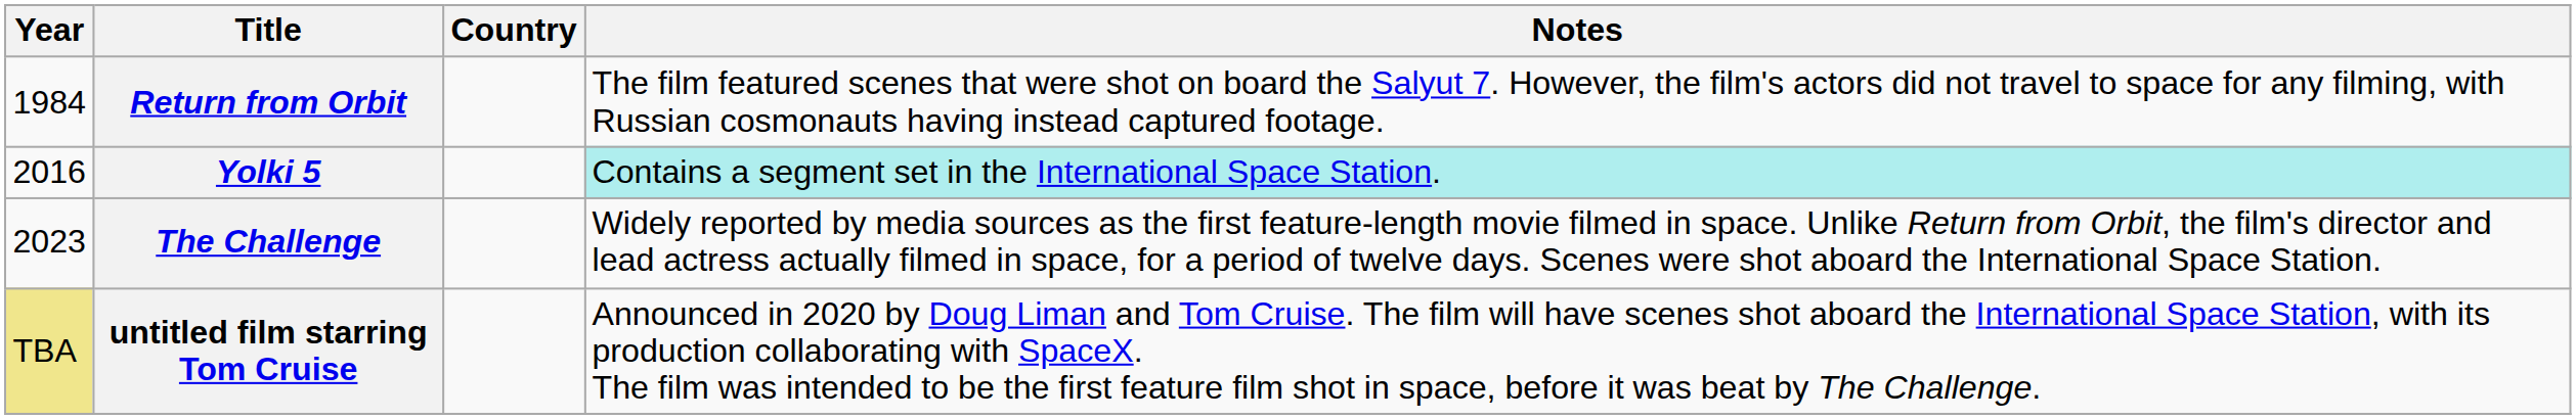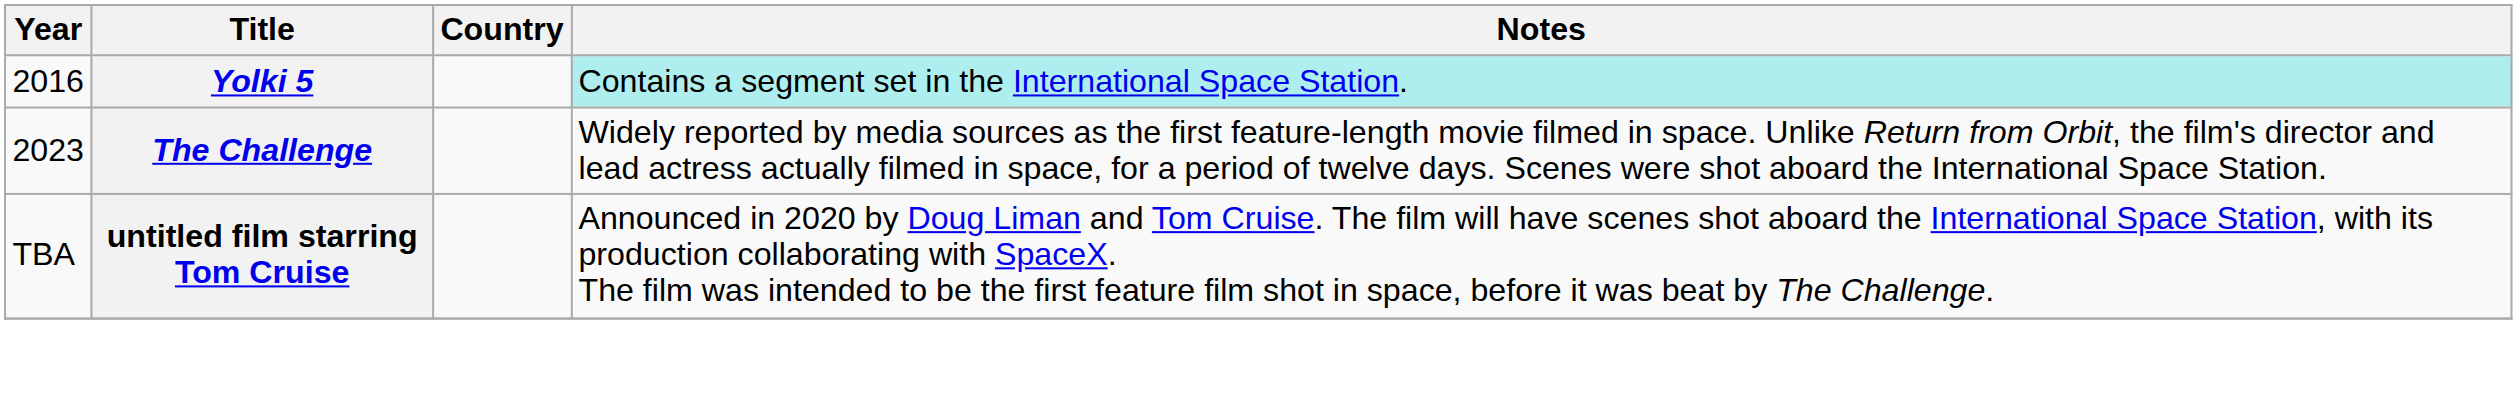- row: 1984 | Return from Orbit | The film featured scenes that were shot on board the Salyut 7. However, the film's actors did not travel to space for any filming, with Russian cosmonauts having instead captured footage.
untitled film starring Tom Cruise | Year: khaki background -> no background
